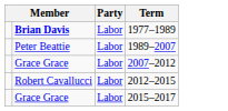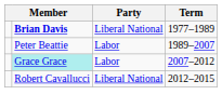1977–1989 | Party: Labor -> Liberal National
2007–2012 | column 2: no background -> paleturquoise background
2012–2015 | Party: Labor -> Liberal National
- row: Grace Grace | Labor | 2015–2017
